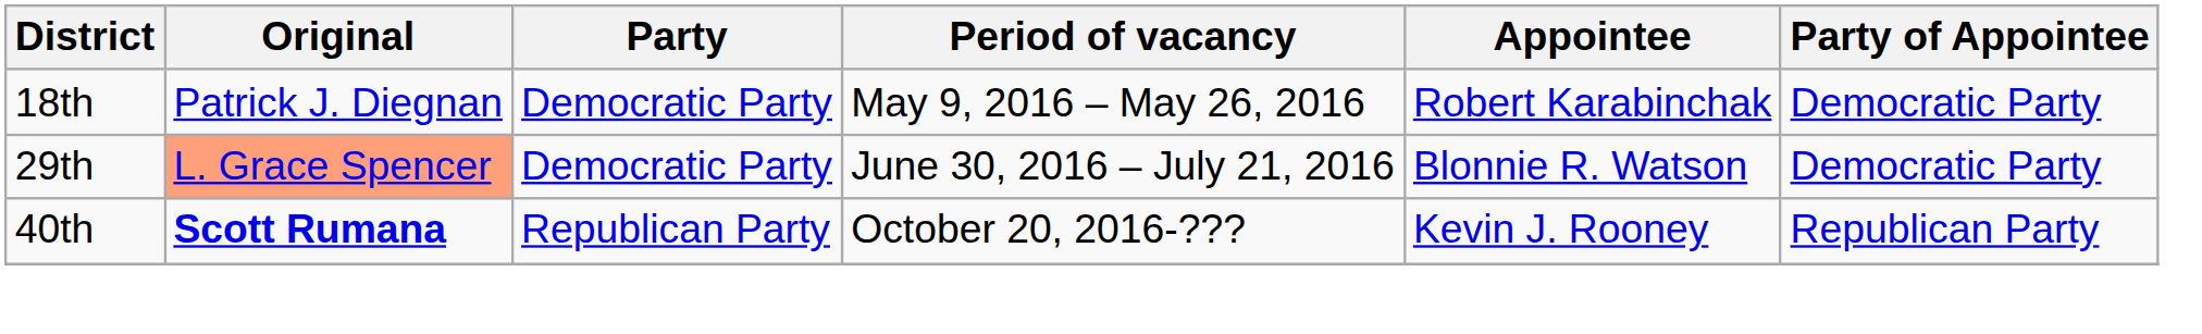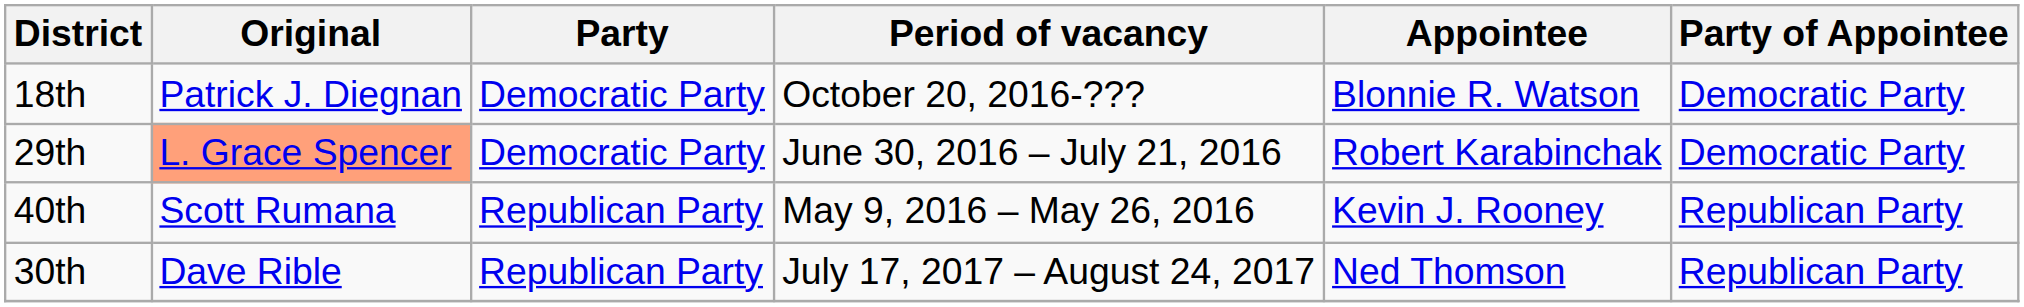18th | Period of vacancy: May 9, 2016 – May 26, 2016 -> October 20, 2016-???
18th | Appointee: Robert Karabinchak -> Blonnie R. Watson
29th | Appointee: Blonnie R. Watson -> Robert Karabinchak
40th | Original: bold -> normal
40th | Period of vacancy: October 20, 2016-??? -> May 9, 2016 – May 26, 2016
+ row: 30th | Dave Rible | Republican Party | July 17, 2017 – August 24, 2017 | Ned Thomson | Republican Party
